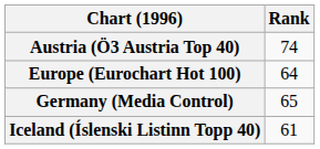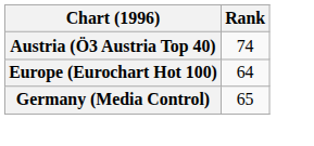- row: Iceland (Íslenski Listinn Topp 40) | 61
